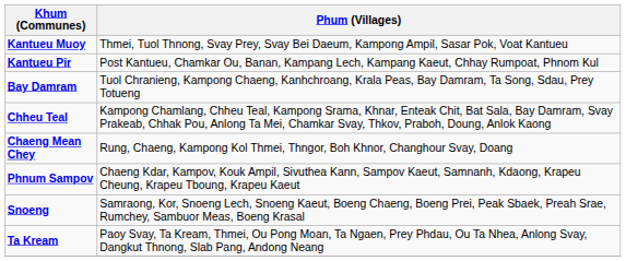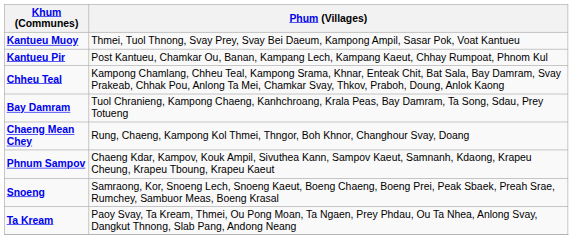rows swapped: Bay Damram <-> Chheu Teal
